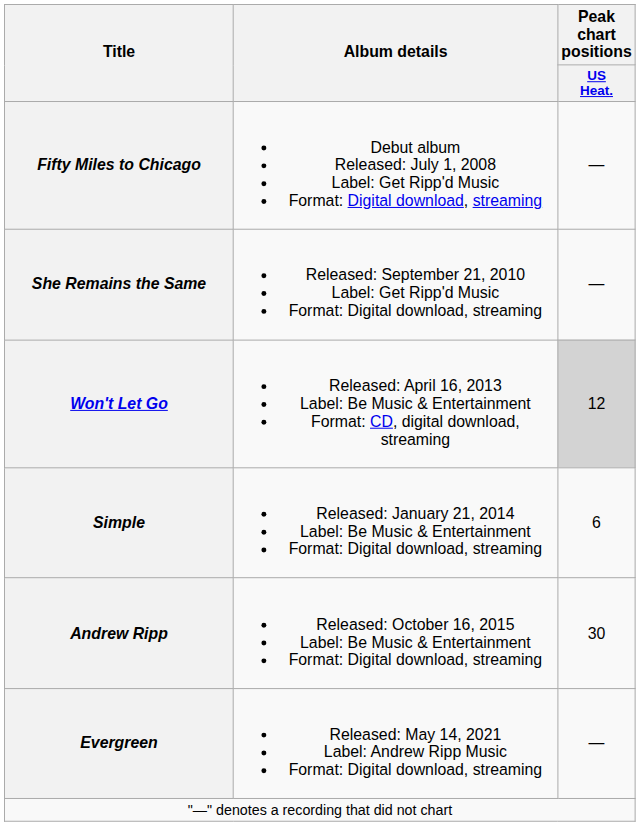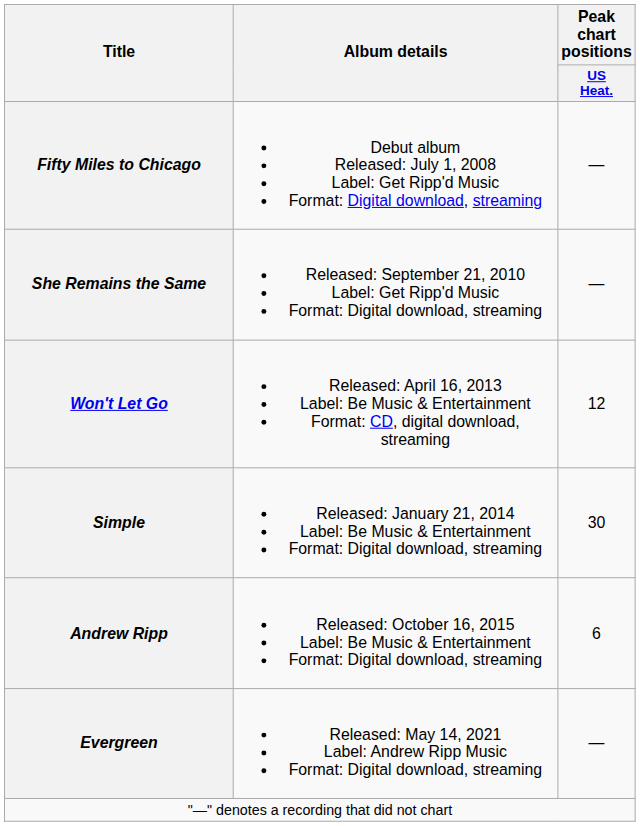Won't Let Go | Peak chart positions / US Heat.: lightgrey background -> no background
Simple | Peak chart positions / US Heat.: 6 -> 30
Andrew Ripp | Peak chart positions / US Heat.: 30 -> 6
